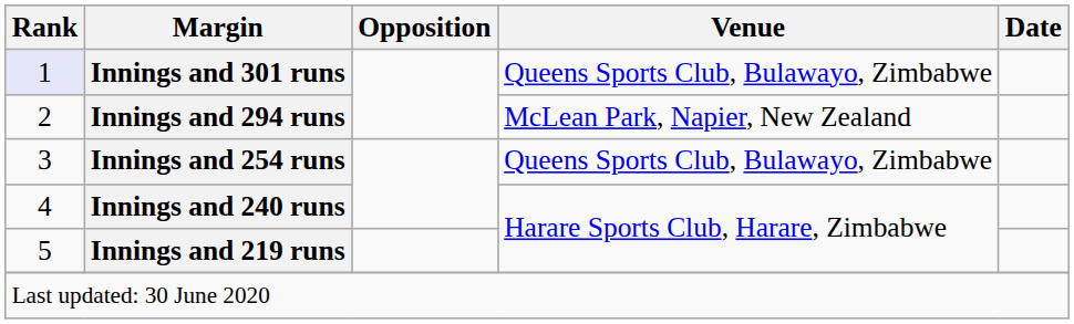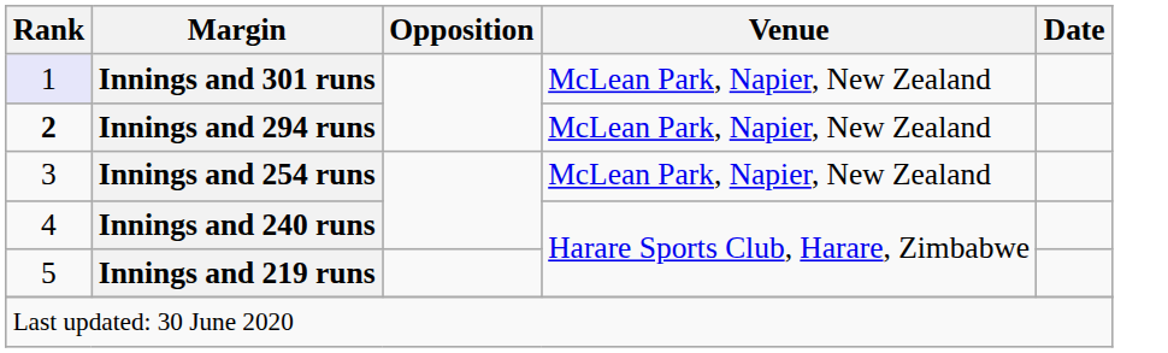Innings and 301 runs | Venue: Queens Sports Club, Bulawayo, Zimbabwe -> McLean Park, Napier, New Zealand
Innings and 294 runs | Rank: normal -> bold
Innings and 254 runs | Venue: Queens Sports Club, Bulawayo, Zimbabwe -> McLean Park, Napier, New Zealand
